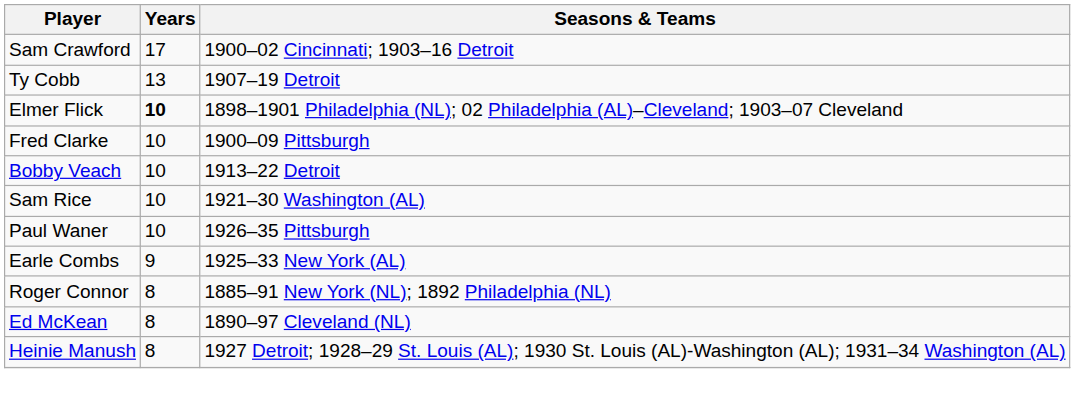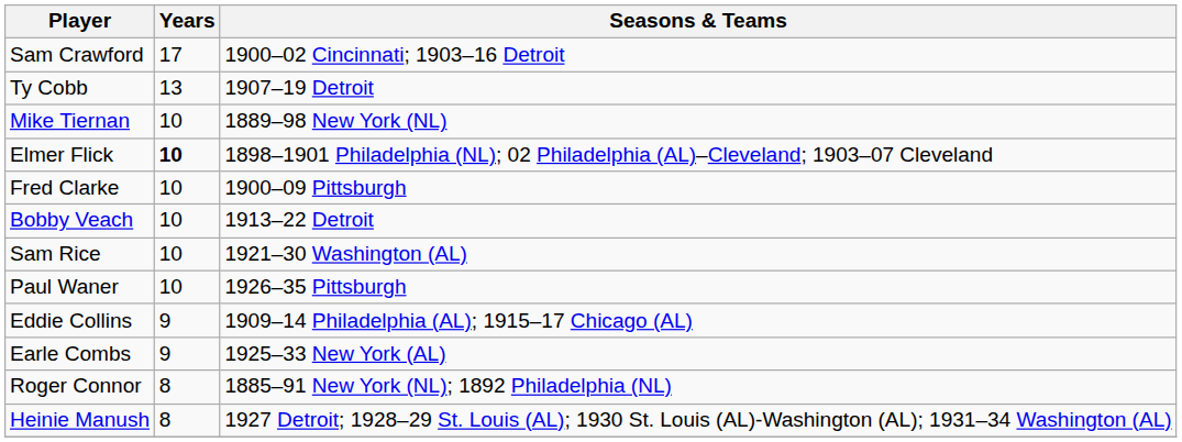+ row: Mike Tiernan | 10 | 1889–98 New York (NL)
+ row: Eddie Collins | 9 | 1909–14 Philadelphia (AL); 1915–17 Chicago (AL)
- row: Ed McKean | 8 | 1890–97 Cleveland (NL)
